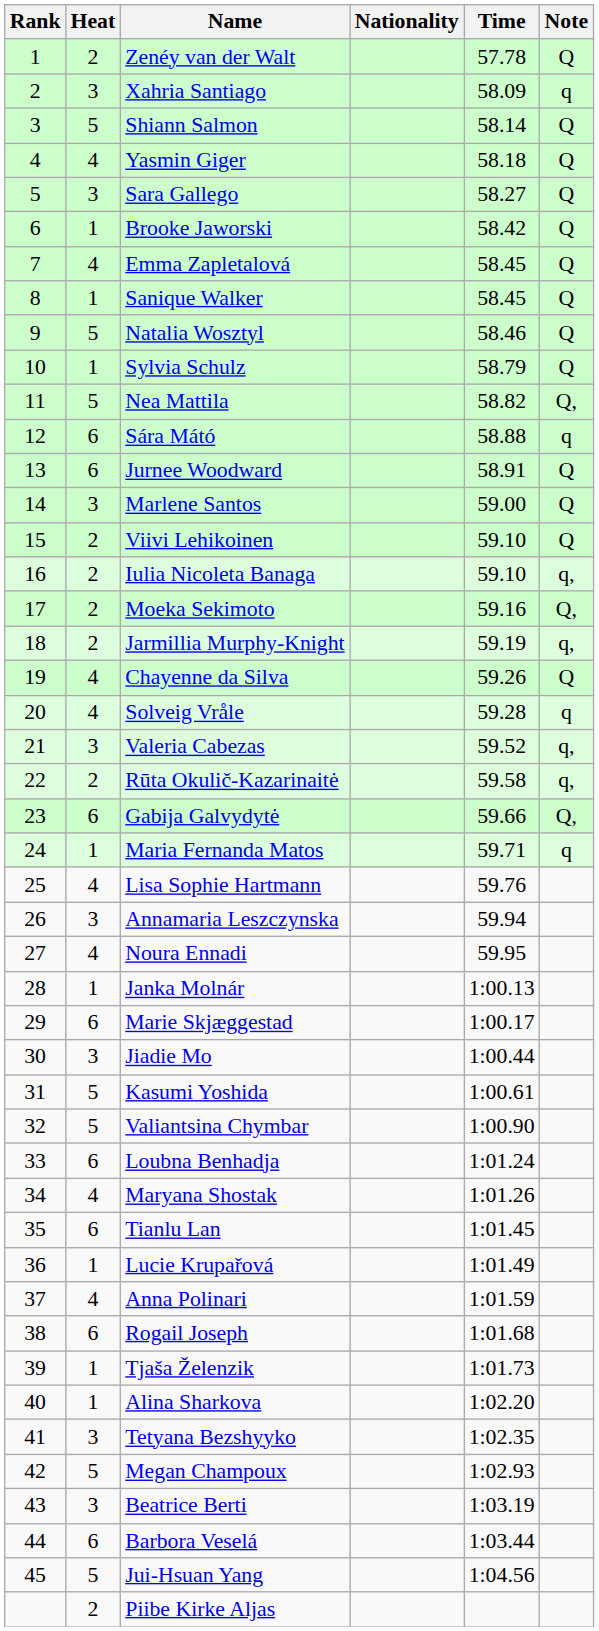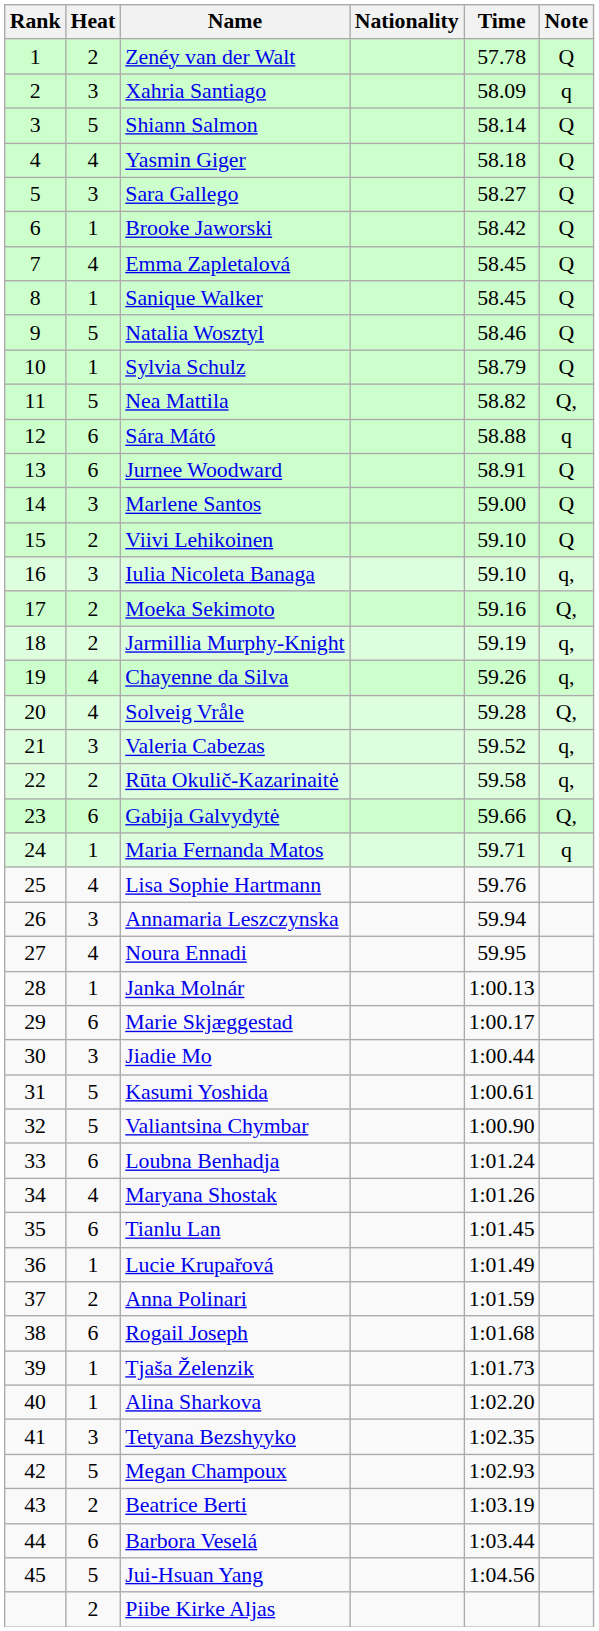Iulia Nicoleta Banaga | Heat: 2 -> 3
Chayenne da Silva | Note: Q -> q,
Solveig Vråle | Note: q -> Q,
Anna Polinari | Heat: 4 -> 2
Beatrice Berti | Heat: 3 -> 2
